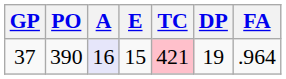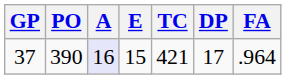37 | TC: pink background -> no background
37 | DP: 19 -> 17
